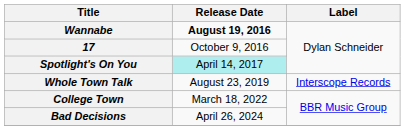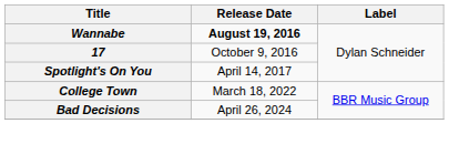Spotlight's On You | Release Date: paleturquoise background -> no background
- row: Whole Town Talk | August 23, 2019 | Interscope Records
